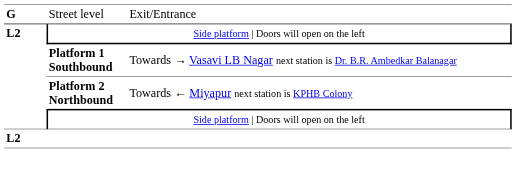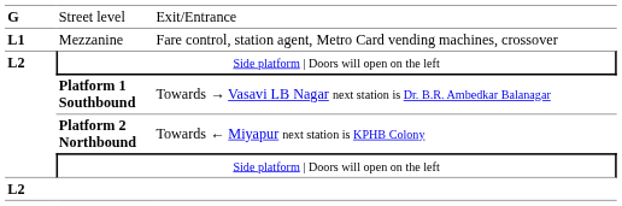+ row: L1 | Mezzanine | Fare control, station agent, Metro Card vending machines, crossover
